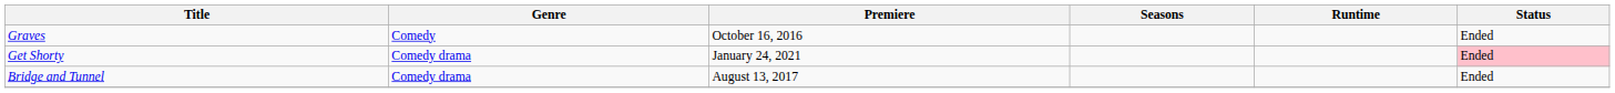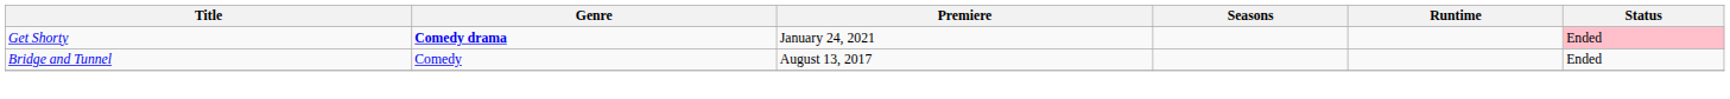- row: Graves | Comedy | October 16, 2016 | Ended
Get Shorty | Genre: normal -> bold
Bridge and Tunnel | Genre: Comedy drama -> Comedy
